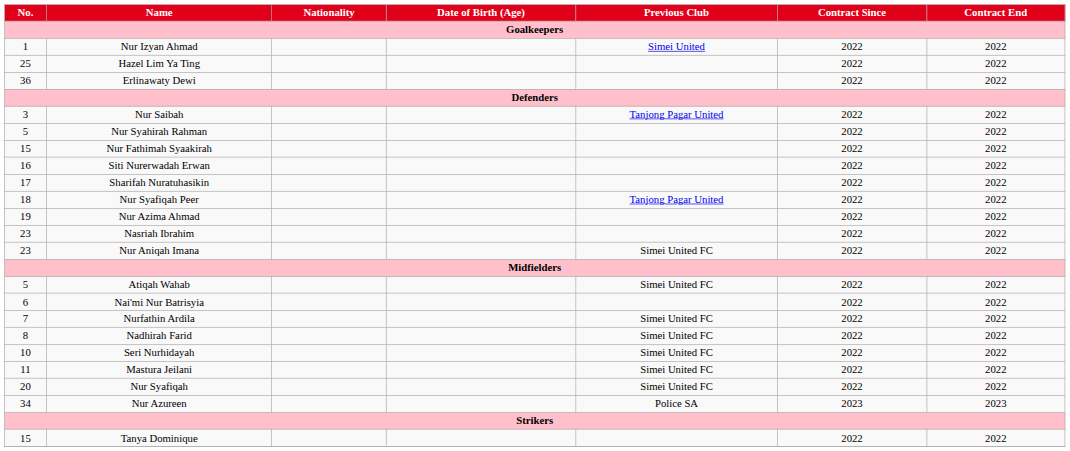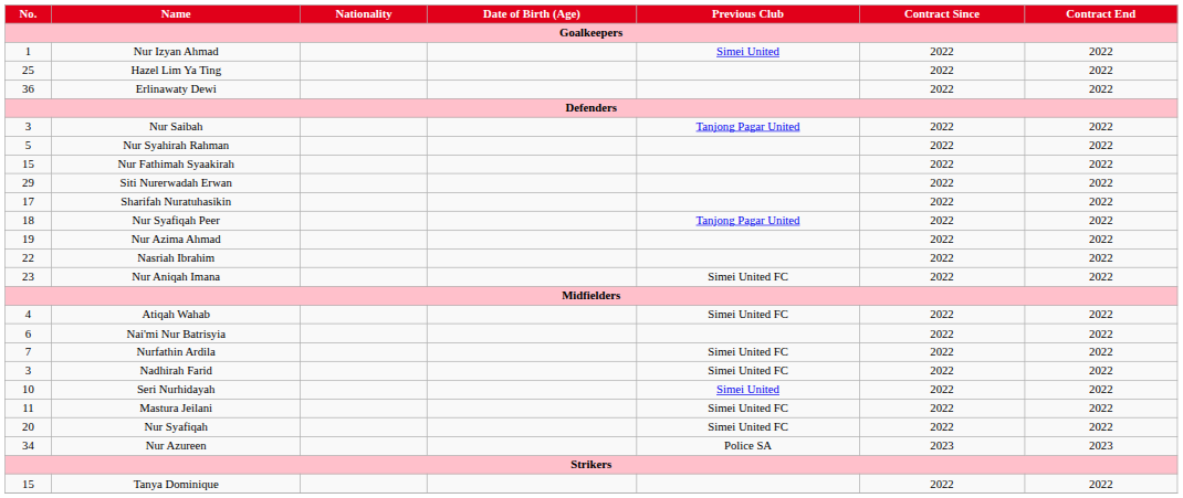Siti Nurerwadah Erwan | No.: 16 -> 29
Nasriah Ibrahim | No.: 23 -> 22
Atiqah Wahab | No.: 5 -> 4
Nadhirah Farid | No.: 8 -> 3
Seri Nurhidayah | Previous Club: Simei United FC -> Simei United
